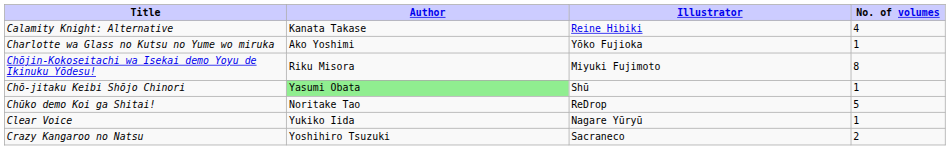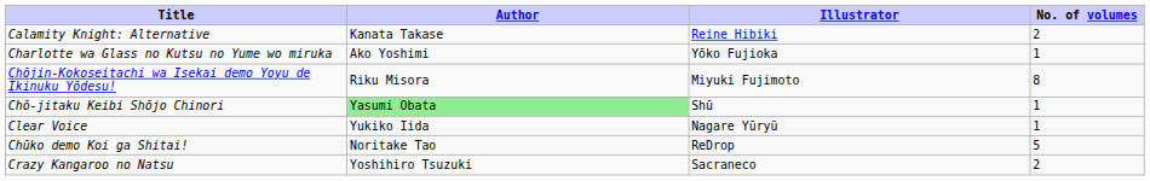Calamity Knight: Alternative | No. of volumes: 4 -> 2
rows swapped: Chūko demo Koi ga Shitai! <-> Clear Voice
